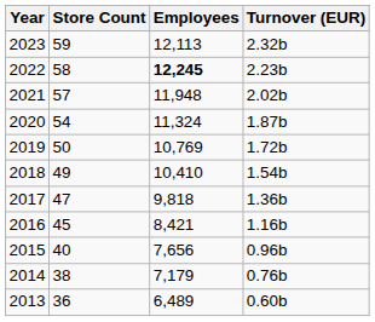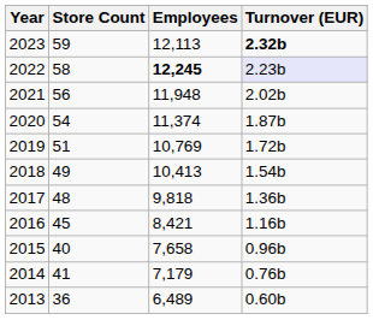2023 | Turnover (EUR): normal -> bold
2022 | Turnover (EUR): no background -> lavender background
2021 | Store Count: 57 -> 56
2020 | Employees: 11,324 -> 11,374
2019 | Store Count: 50 -> 51
2018 | Employees: 10,410 -> 10,413
2017 | Store Count: 47 -> 48
2015 | Employees: 7,656 -> 7,658
2014 | Store Count: 38 -> 41
